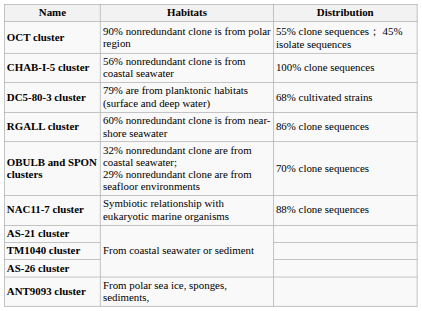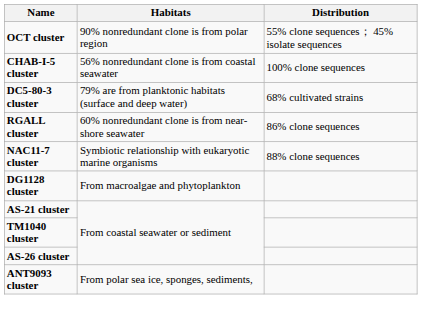- row: OBULB and SPON clusters | 32% nonredundant clone are from coastal seawater; 29% nonredundant clone are from seafloor environments | 70% clone sequences
+ row: DG1128 cluster | From macroalgae and phytoplankton
